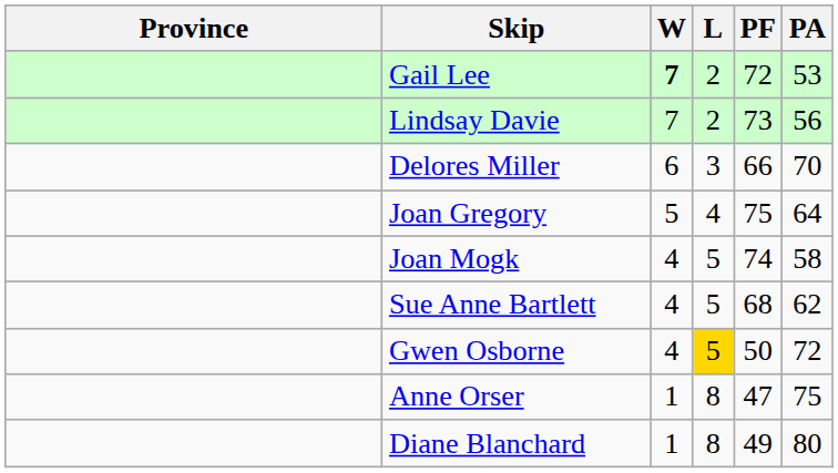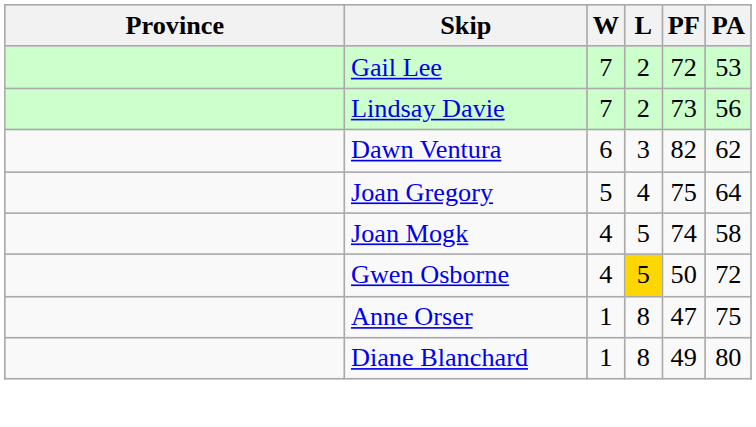Gail Lee | W: bold -> normal
+ row: Dawn Ventura | 6 | 3 | 82 | 62
- row: Delores Miller | 6 | 3 | 66 | 70
- row: Sue Anne Bartlett | 4 | 5 | 68 | 62
